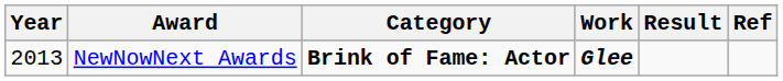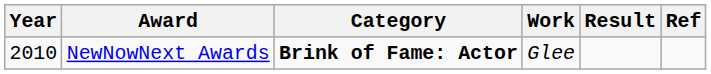NewNowNext Awards | Year: 2013 -> 2010
NewNowNext Awards | Work: bold -> normal
